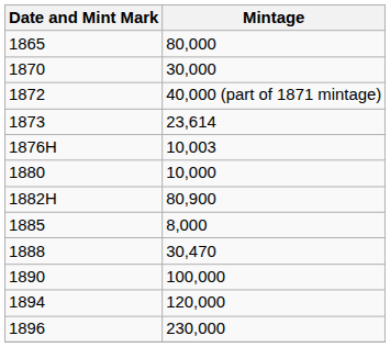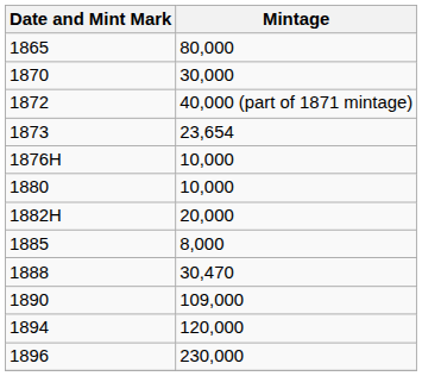1873 | Mintage: 23,614 -> 23,654
1876H | Mintage: 10,003 -> 10,000
1882H | Mintage: 80,900 -> 20,000
1890 | Mintage: 100,000 -> 109,000
